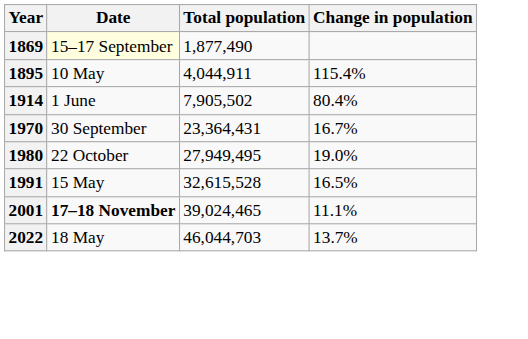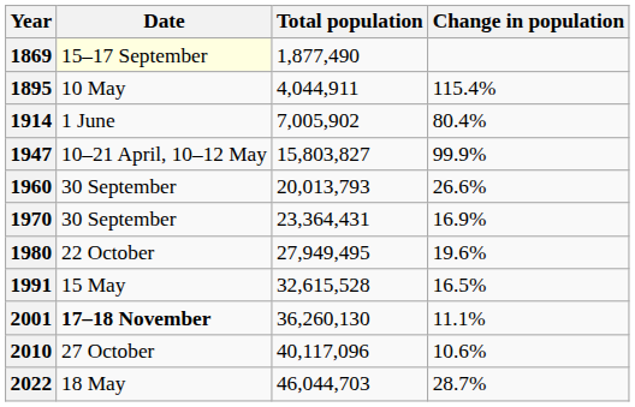1914 | Total population: 7,905,502 -> 7,005,902
+ row: 1947 | 10–21 April, 10–12 May | 15,803,827 | 99.9%
+ row: 1960 | 30 September | 20,013,793 | 26.6%
1970 | Change in population: 16.7% -> 16.9%
1980 | Change in population: 19.0% -> 19.6%
2001 | Total population: 39,024,465 -> 36,260,130
+ row: 2010 | 27 October | 40,117,096 | 10.6%
2022 | Change in population: 13.7% -> 28.7%
